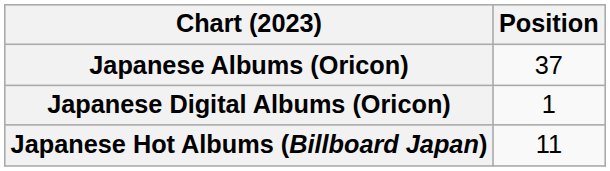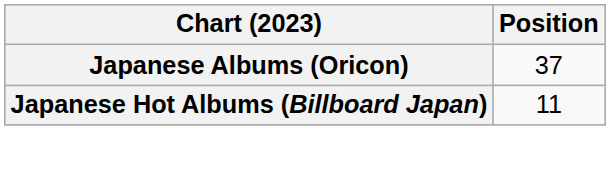- row: Japanese Digital Albums (Oricon) | 1
